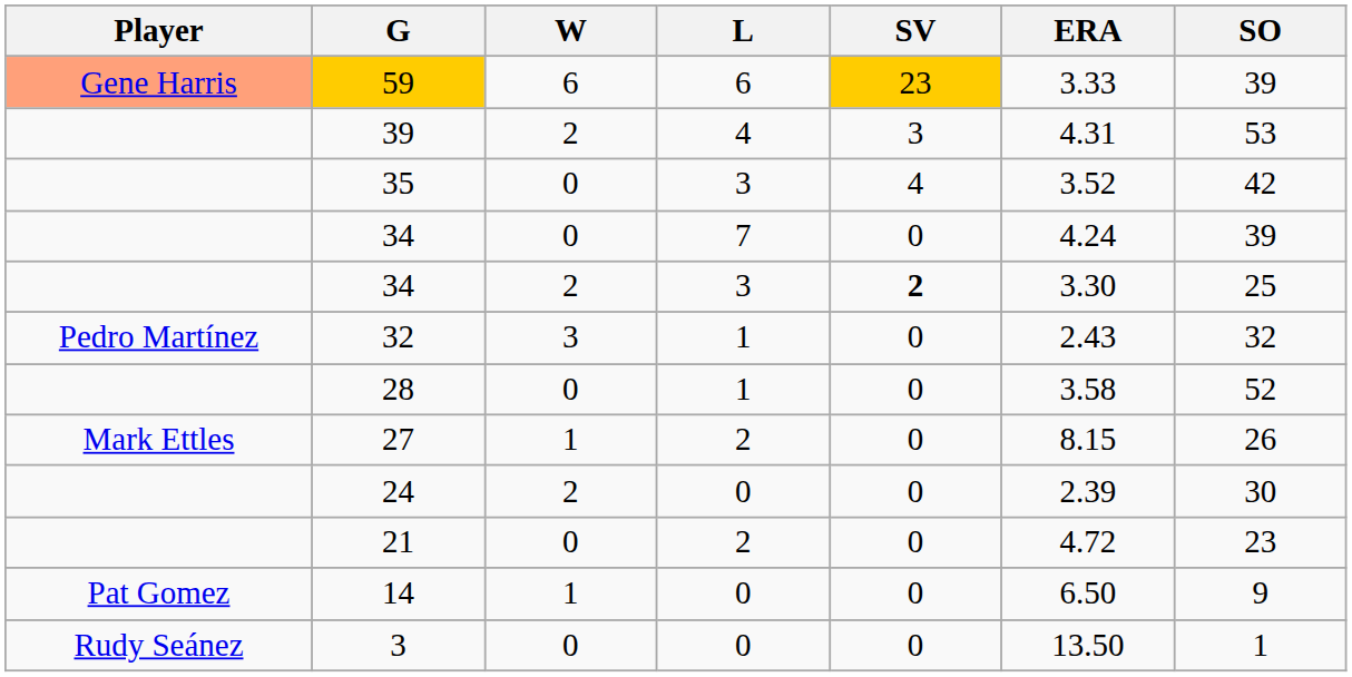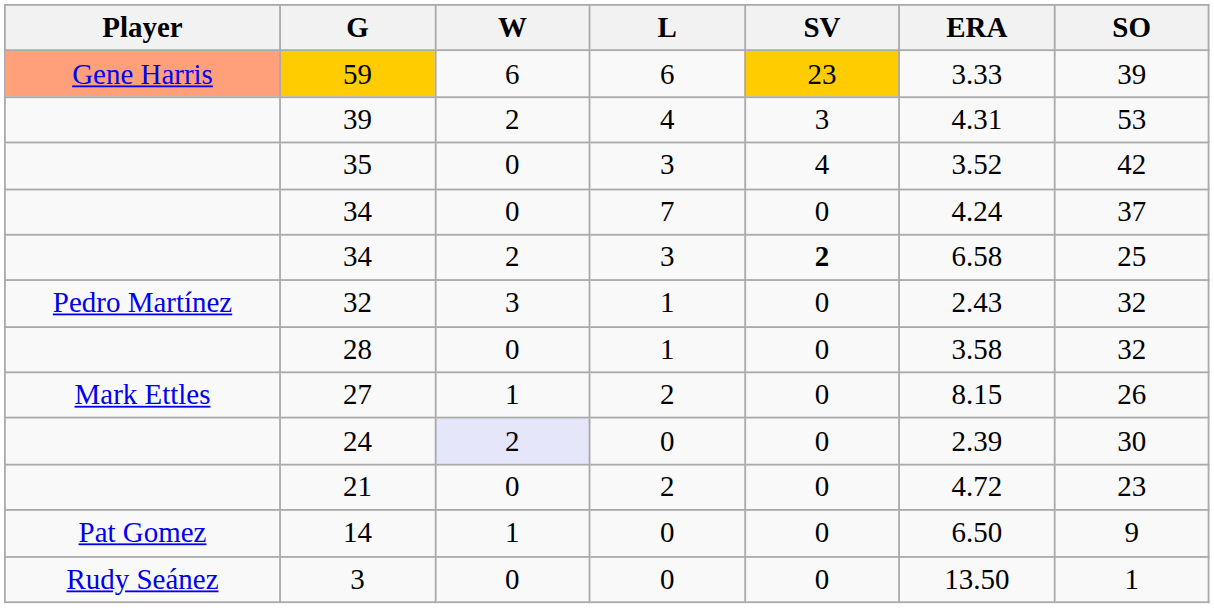34 / 7 | SO: 39 -> 37
34 / 3 | ERA: 3.30 -> 6.58
28 | SO: 52 -> 32
24 | W: no background -> lavender background
